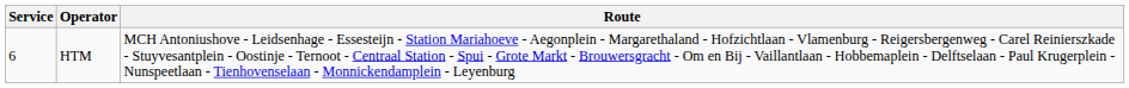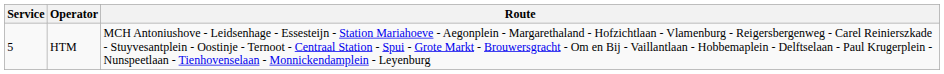HTM | Service: 6 -> 5
